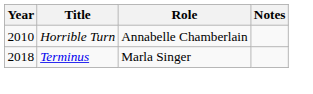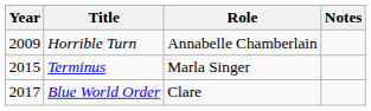Horrible Turn | Year: 2010 -> 2009
Terminus | Year: 2018 -> 2015
+ row: 2017 | Blue World Order | Clare
